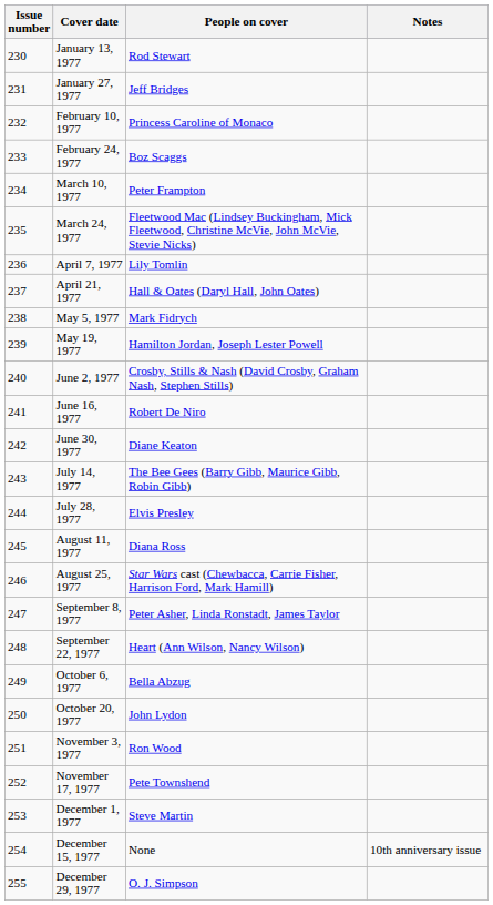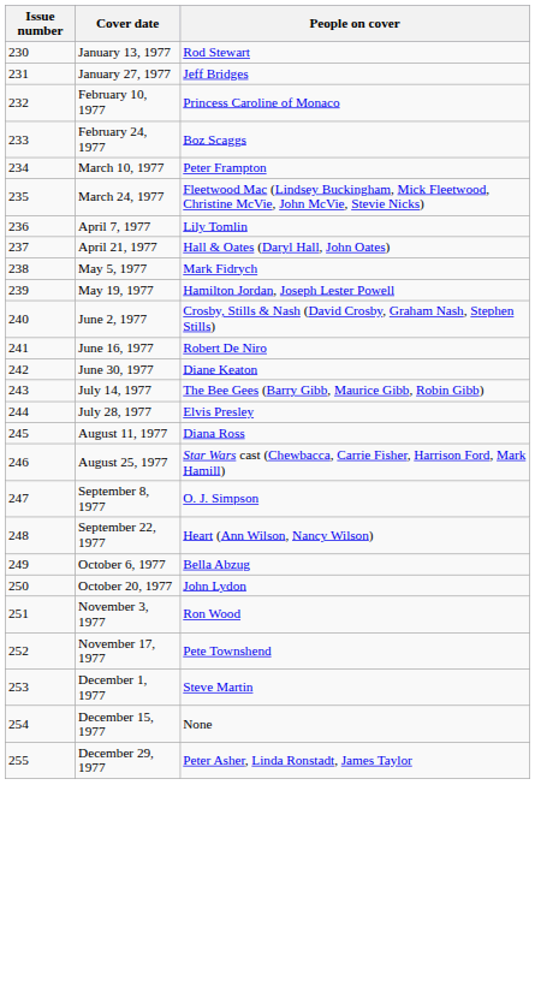- column: Notes | 10th anniversary issue
September 8, 1977 | People on cover: Peter Asher, Linda Ronstadt, James Taylor -> O. J. Simpson
December 29, 1977 | People on cover: O. J. Simpson -> Peter Asher, Linda Ronstadt, James Taylor
